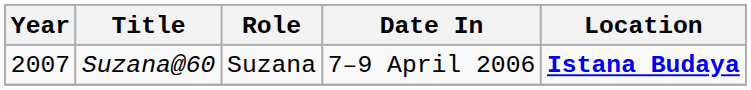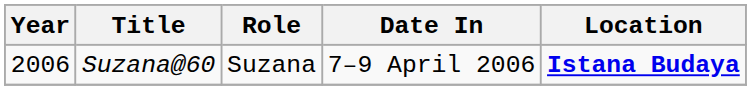Suzana@60 | Year: 2007 -> 2006
